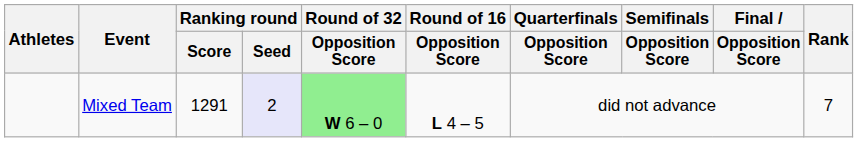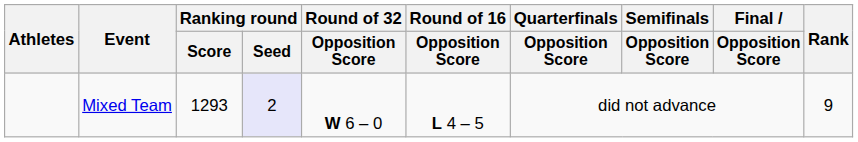Mixed Team | Ranking round / Score: 1291 -> 1293
Mixed Team | Round of 32 / Opposition Score: lightgreen background -> no background
Mixed Team | Rank: 7 -> 9
